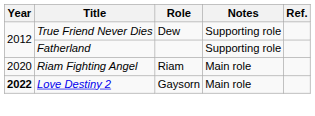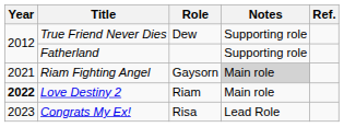Riam Fighting Angel | Year: 2020 -> 2021
Riam Fighting Angel | Role: Riam -> Gaysorn
Riam Fighting Angel | Notes: no background -> lightgrey background
Love Destiny 2 | Role: Gaysorn -> Riam
+ row: 2023 | Congrats My Ex! | Risa | Lead Role
